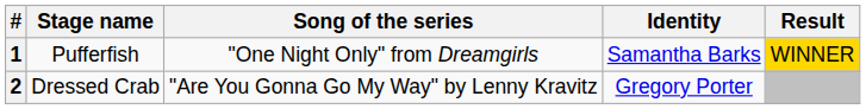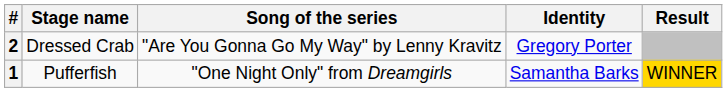rows swapped: 1 <-> 2
